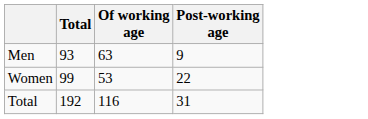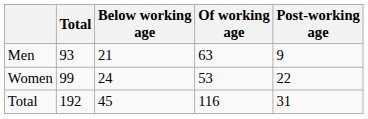+ column: Below working age | 21 | 24 | 45
